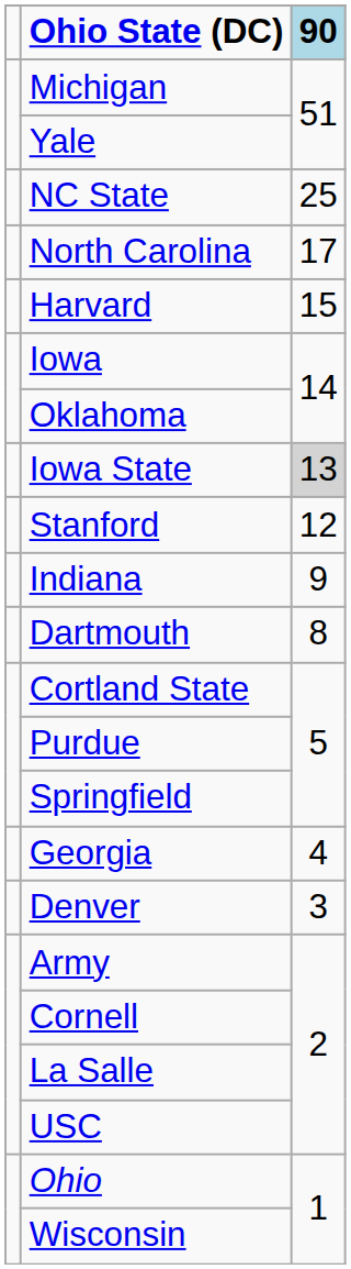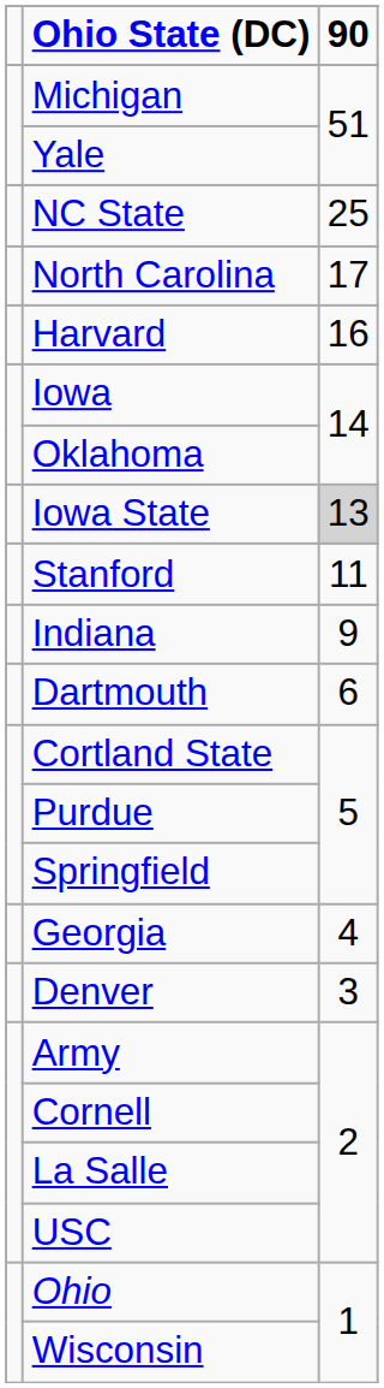Ohio State (DC) | column 3: lightblue background -> no background
Harvard | column 3: 15 -> 16
Stanford | column 3: 12 -> 11
Dartmouth | column 3: 8 -> 6
